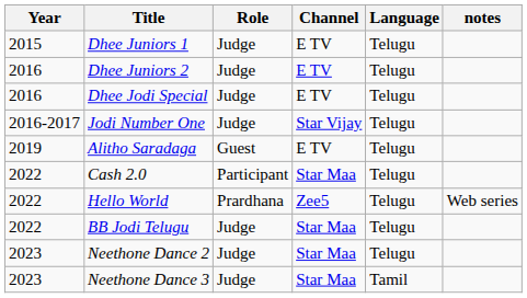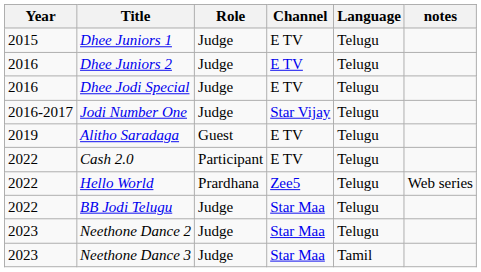Cash 2.0 | Channel: Star Maa -> E TV
